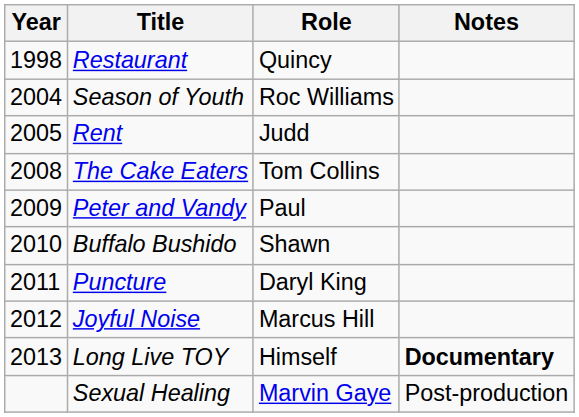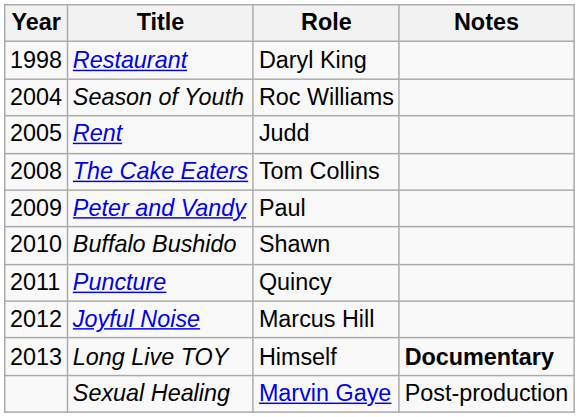Restaurant | Role: Quincy -> Daryl King
Puncture | Role: Daryl King -> Quincy
